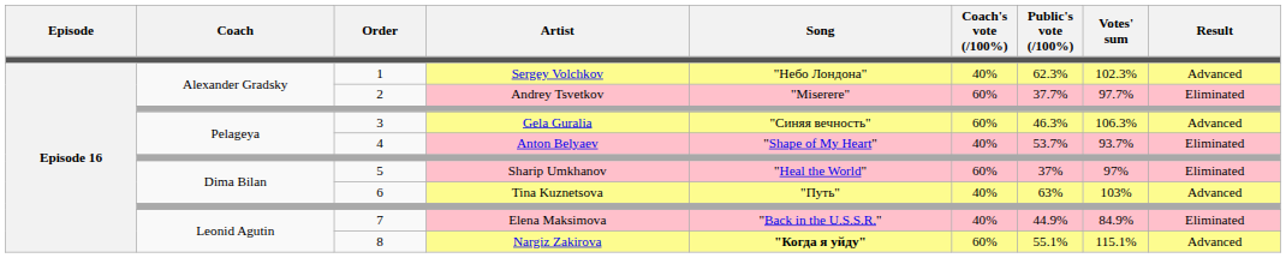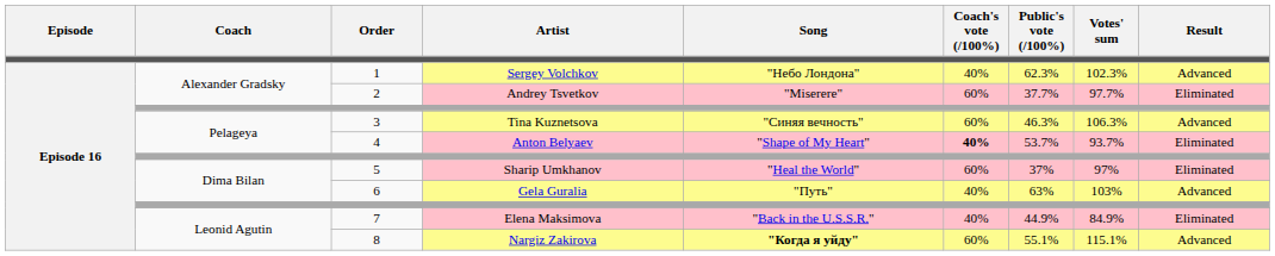3 | Artist: Gela Guralia -> Tina Kuznetsova
4 | Coach's vote (/100%): normal -> bold
6 | Artist: Tina Kuznetsova -> Gela Guralia
